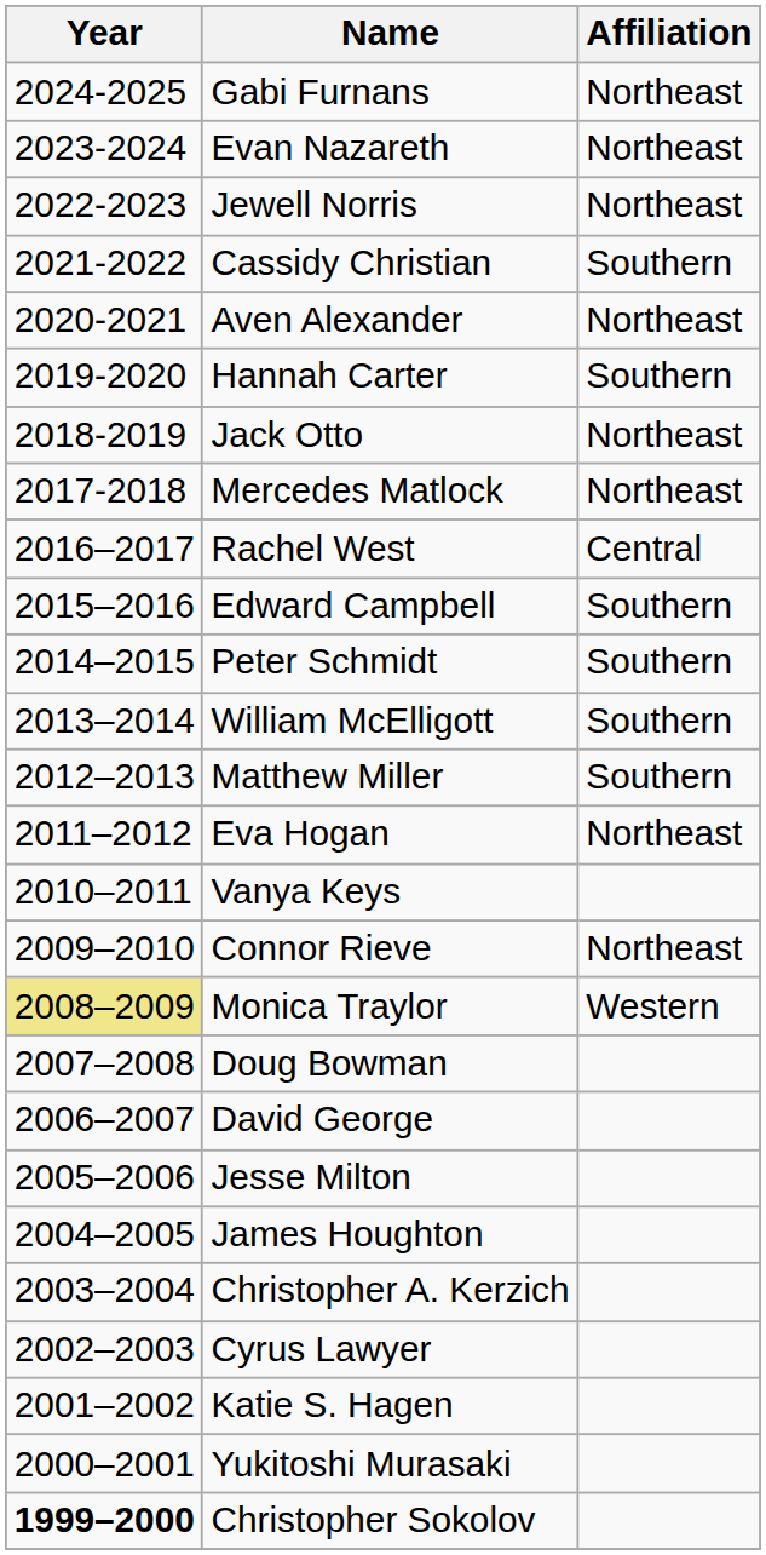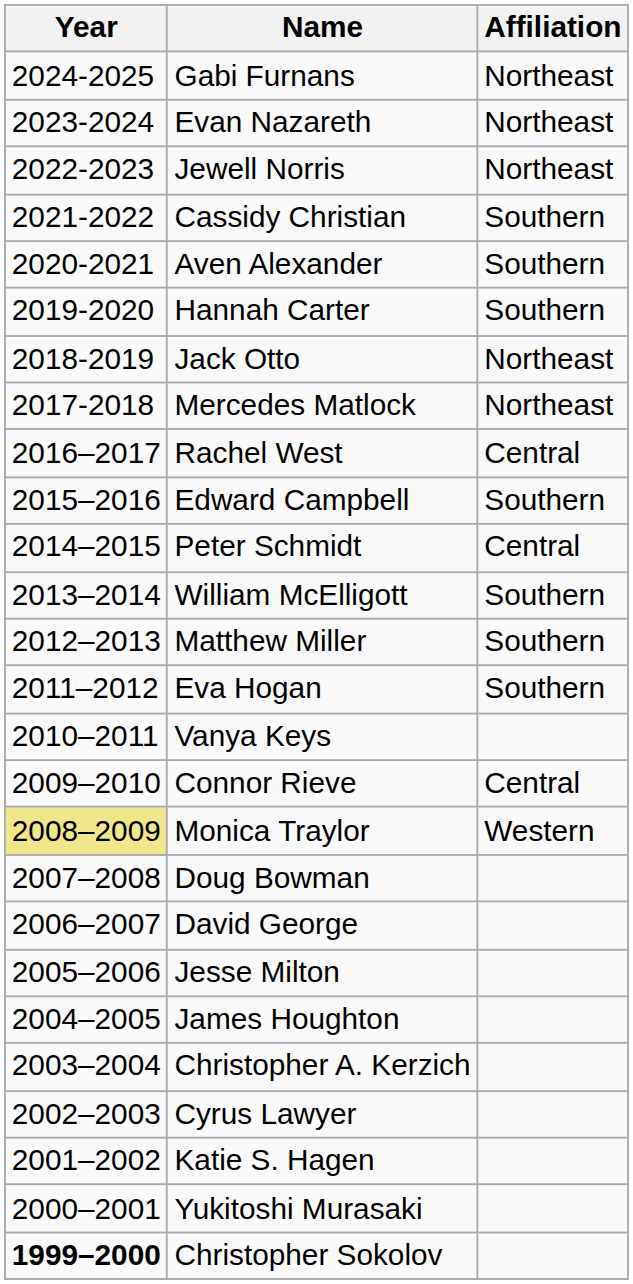Aven Alexander | Affiliation: Northeast -> Southern
Peter Schmidt | Affiliation: Southern -> Central
Eva Hogan | Affiliation: Northeast -> Southern
Connor Rieve | Affiliation: Northeast -> Central
